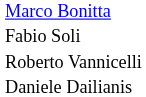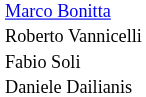rows swapped: Fabio Soli <-> Roberto Vannicelli
